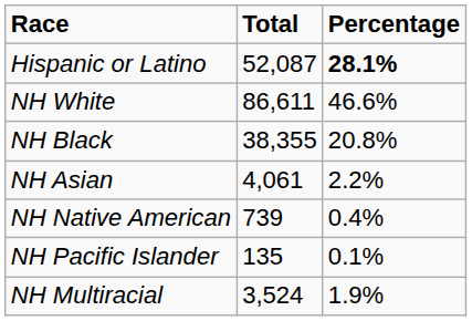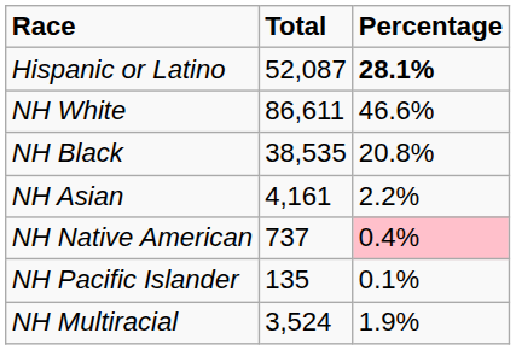NH Black | Total: 38,355 -> 38,535
NH Asian | Total: 4,061 -> 4,161
NH Native American | Total: 739 -> 737
NH Native American | Percentage: no background -> pink background
